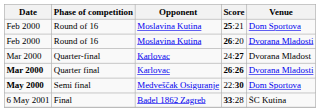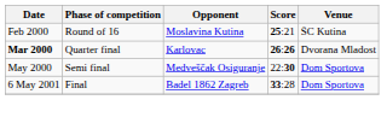25:21 | Venue: Dom Sportova -> ŠC Kutina
- row: Feb 2000 | Round of 16 | Moslavina Kutina | 26:20 | Dvorana Mladosti
- row: Mar 2000 | Quarter-final | Karlovac | 24:27 | Dvorana Mladost
26:26 | Venue: Dvorana Mladosti -> Dvorana Mladost
22:30 | Date: bold -> normal
33:28 | Venue: ŠC Kutina -> Dom Sportova
